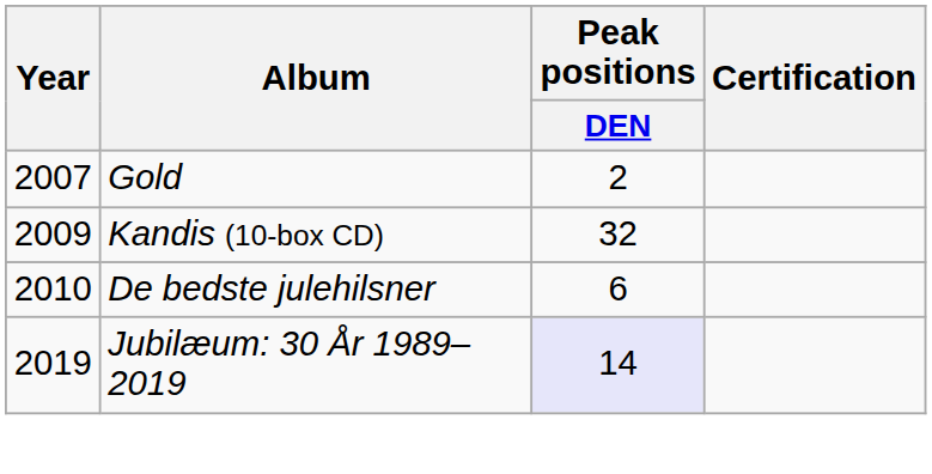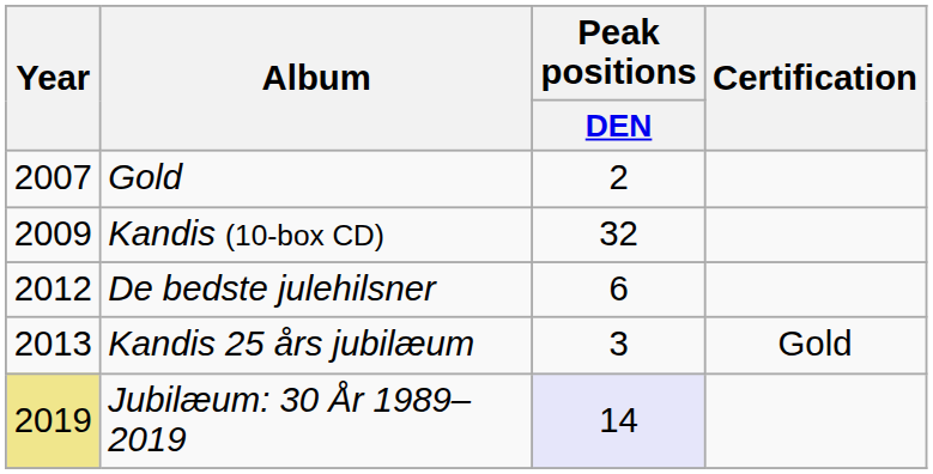De bedste julehilsner | Year: 2010 -> 2012
+ row: 2013 | Kandis 25 års jubilæum | 3 | Gold
Jubilæum: 30 År 1989–2019 | Year: no background -> khaki background
